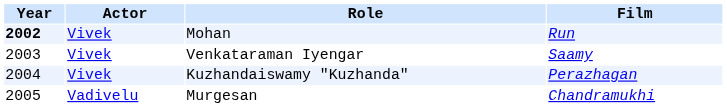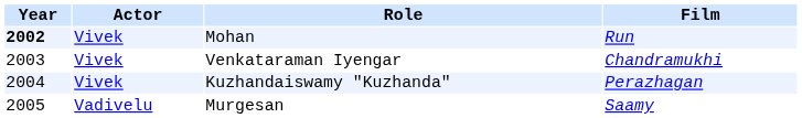Venkataraman Iyengar | Film: Saamy -> Chandramukhi
Murgesan | Film: Chandramukhi -> Saamy
